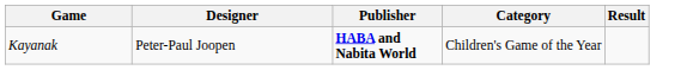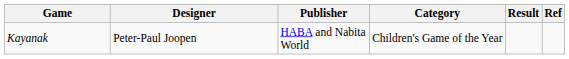+ column: Ref
Kayanak | Publisher: bold -> normal
